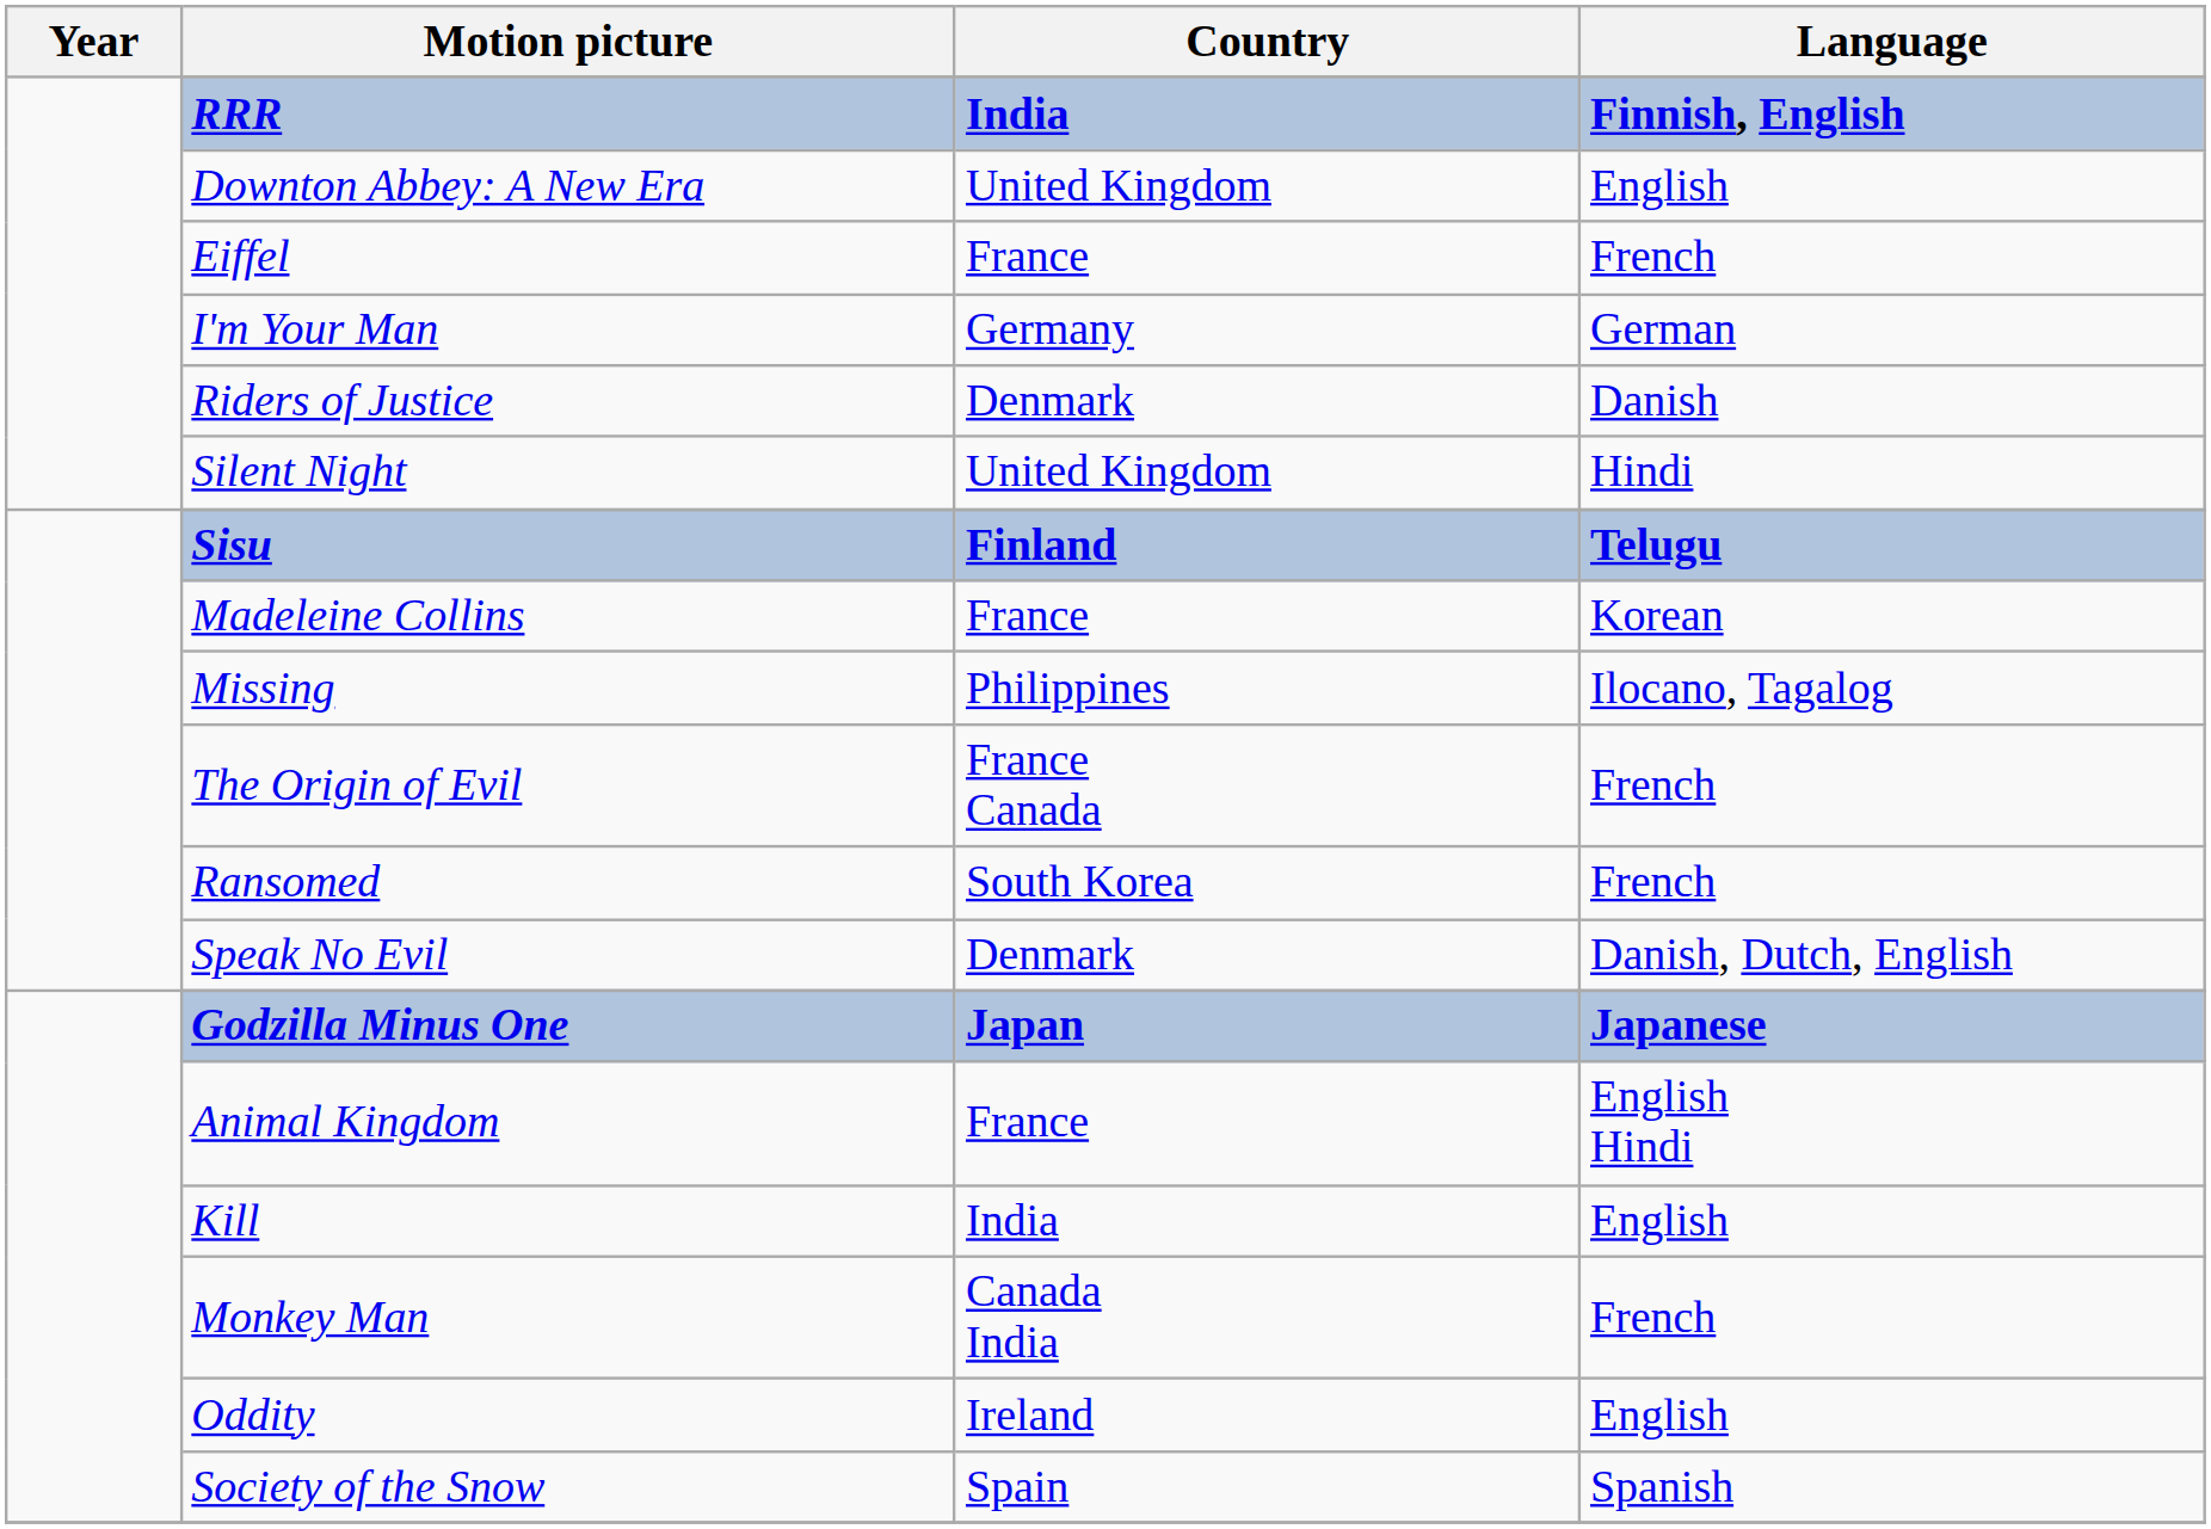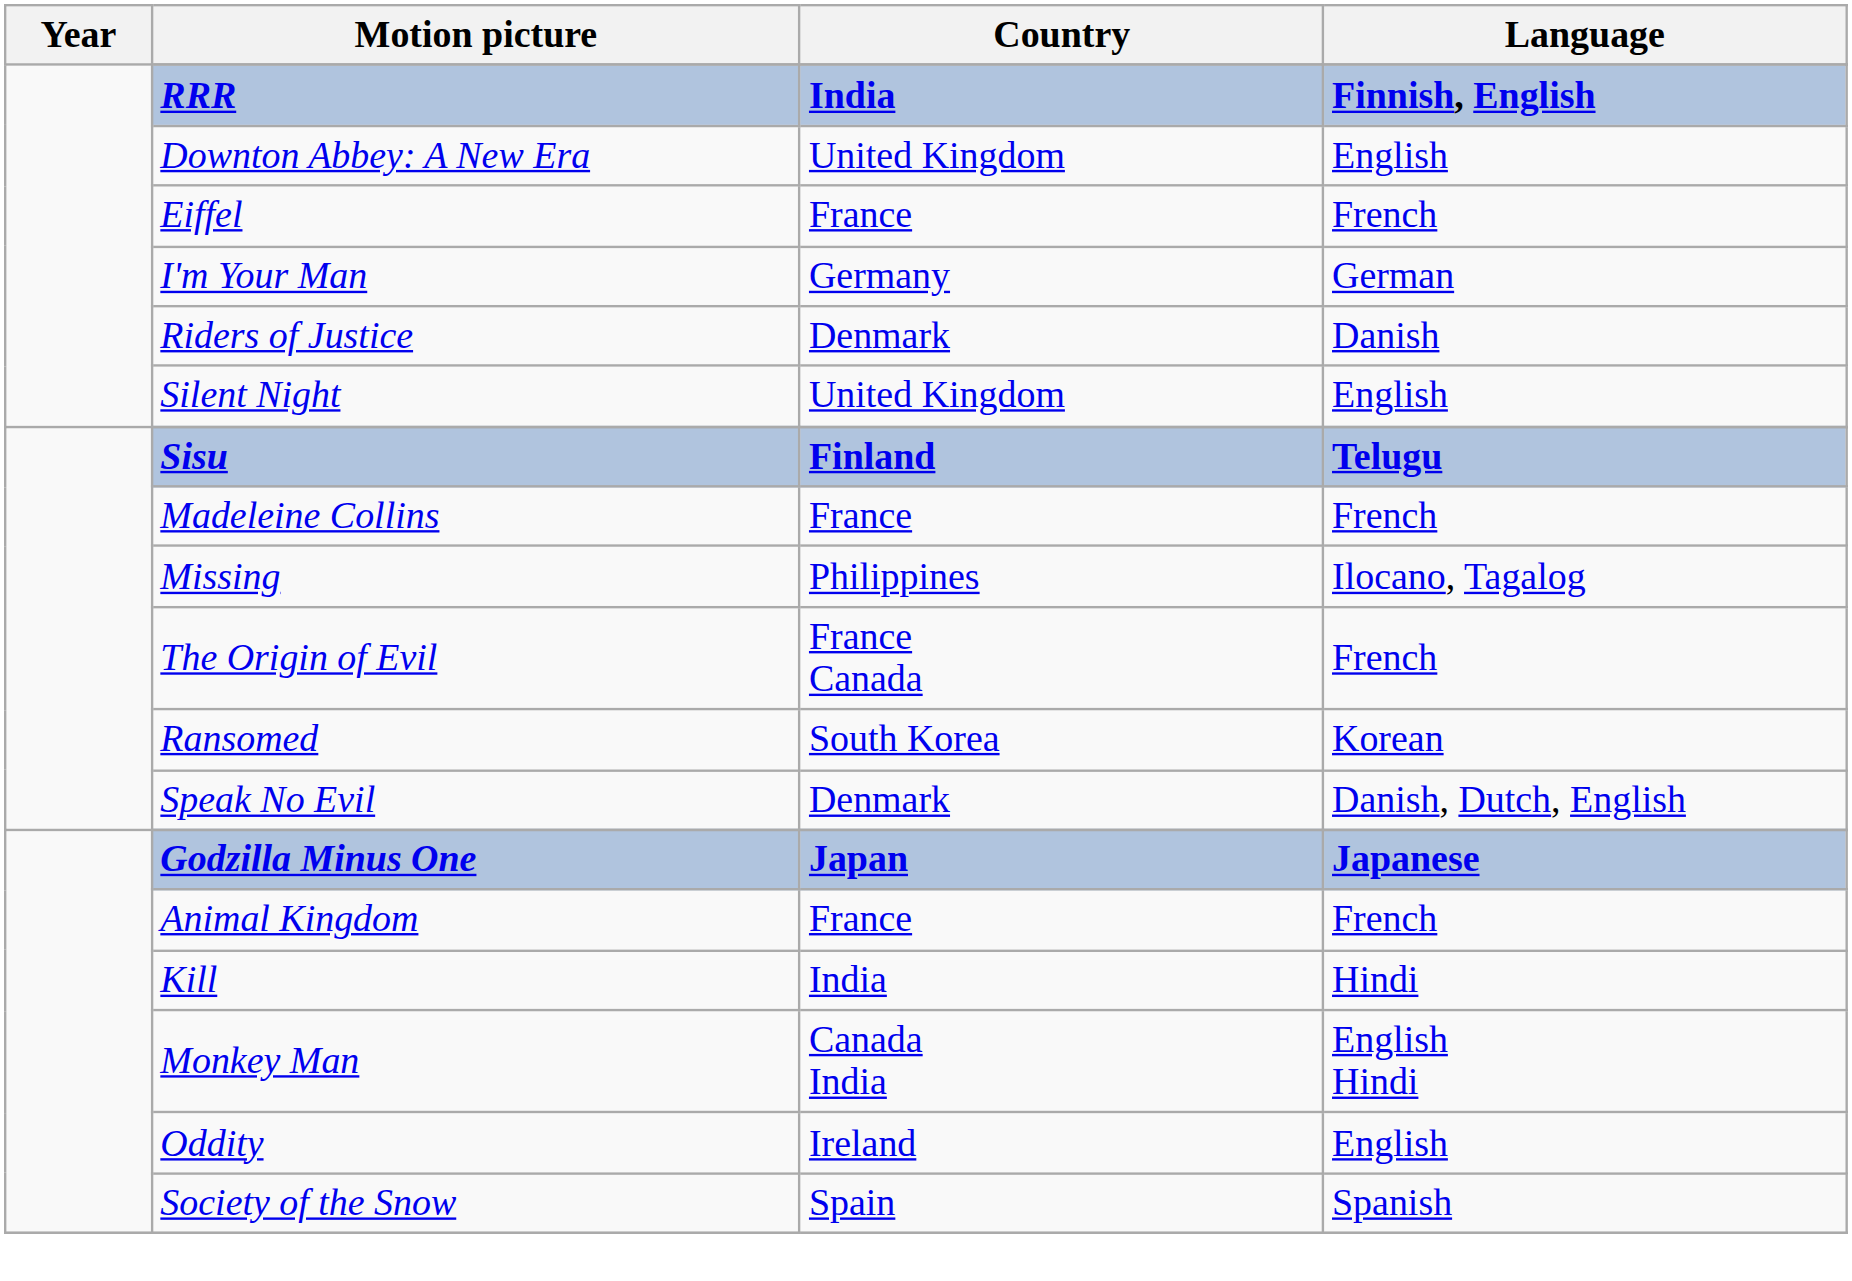Silent Night | Language: Hindi -> English
Madeleine Collins | Language: Korean -> French
Ransomed | Language: French -> Korean
Animal Kingdom | Language: English Hindi -> French
Kill | Language: English -> Hindi
Monkey Man | Language: French -> English Hindi
